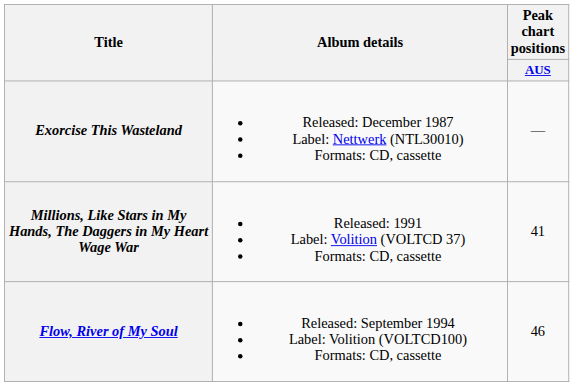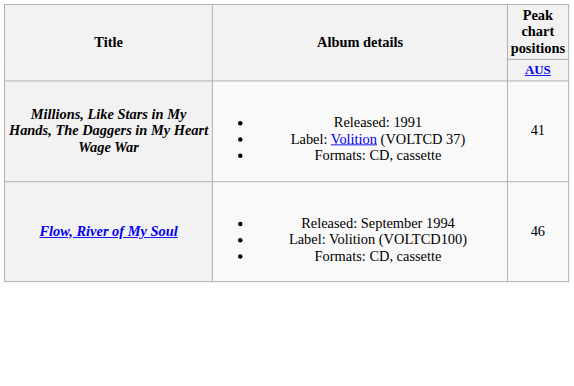- row: Exorcise This Wasteland | Released: December 1987 Label: Nettwerk (NTL30010) Formats: CD, cassette | —
